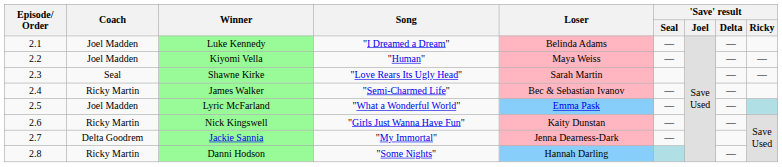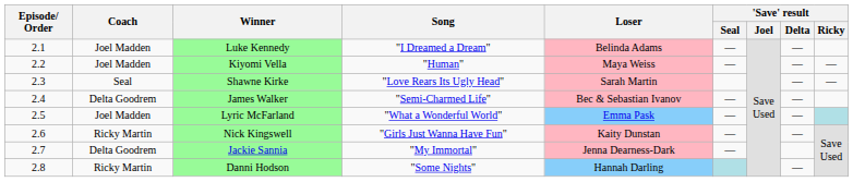James Walker | Coach: Ricky Martin -> Delta Goodrem
